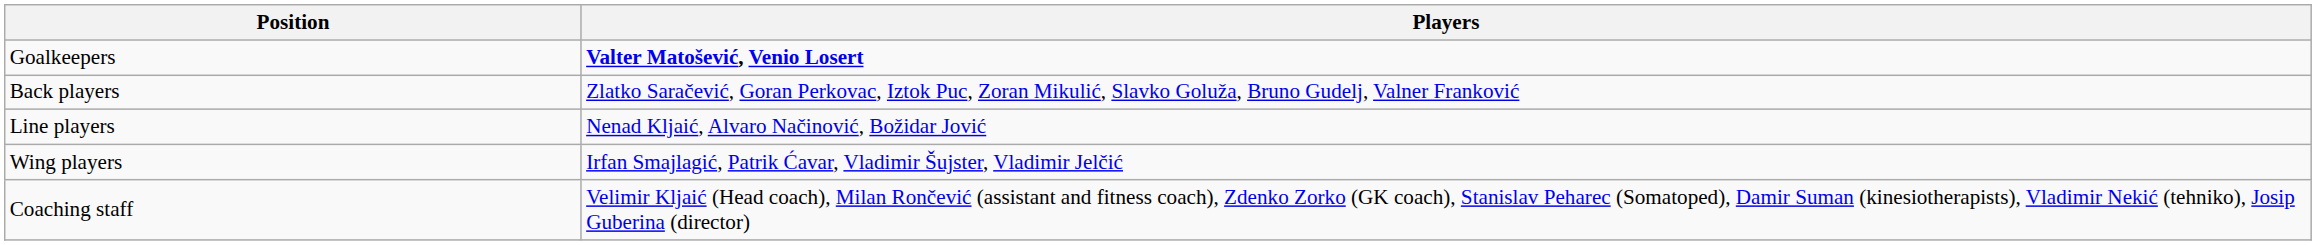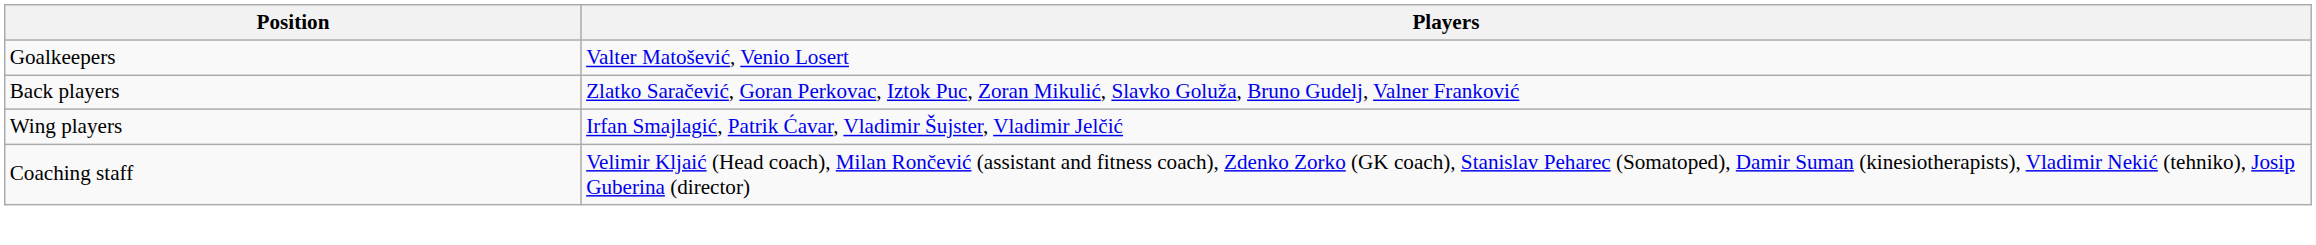Goalkeepers | Players: bold -> normal
- row: Line players | Nenad Kljaić, Alvaro Načinović, Božidar Jović
